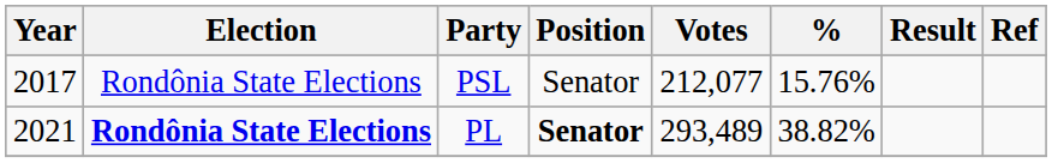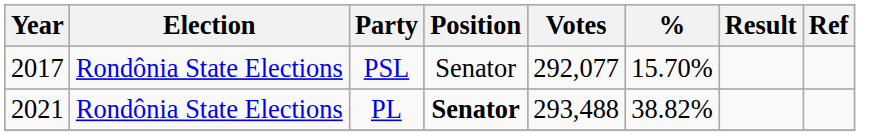PSL | Votes: 212,077 -> 292,077
PSL | %: 15.76% -> 15.70%
PL | Election: bold -> normal
PL | Votes: 293,489 -> 293,488
